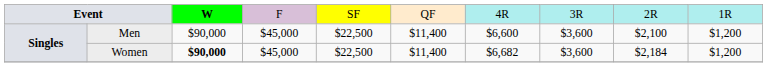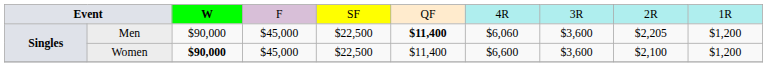Men | column 6: normal -> bold
Men | column 7: $6,600 -> $6,060
Men | column 9: $2,100 -> $2,205
Women | column 7: $6,682 -> $6,600
Women | column 9: $2,184 -> $2,100
